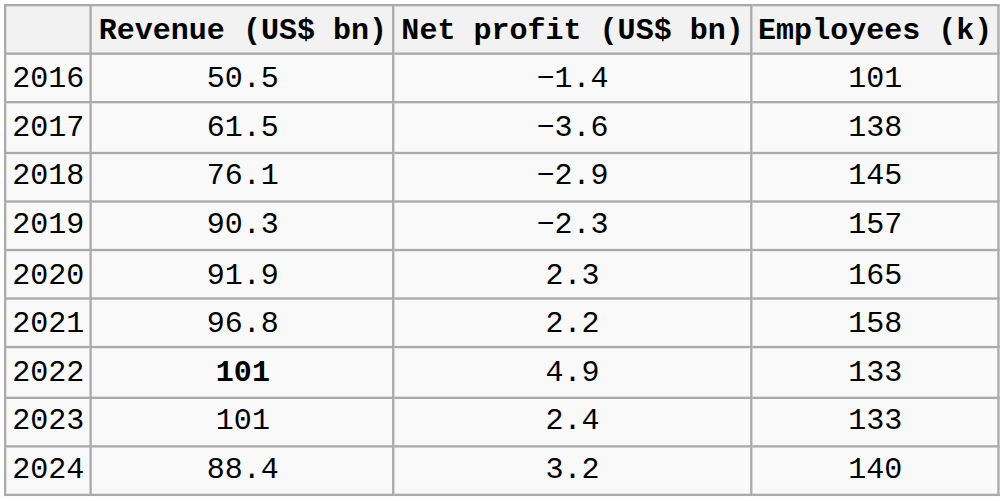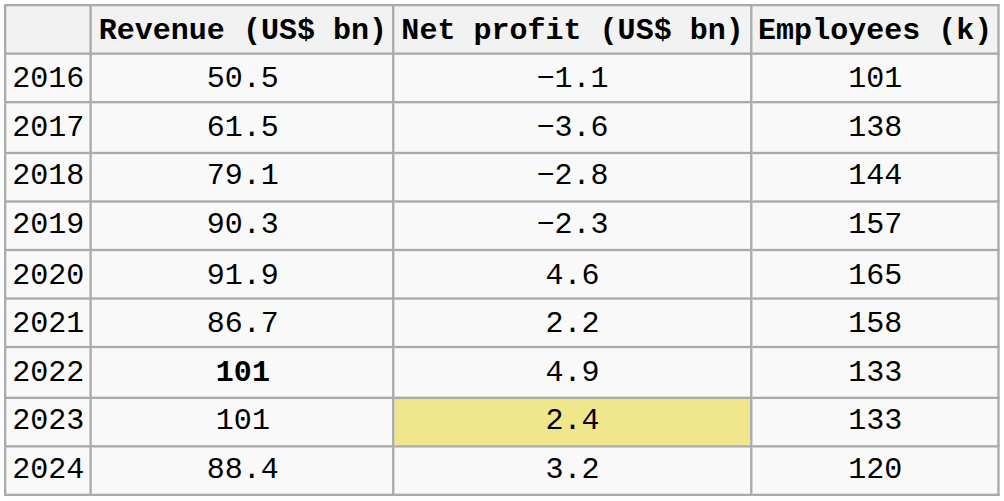2016 | Net profit (US$ bn): −1.4 -> −1.1
2018 | Revenue (US$ bn): 76.1 -> 79.1
2018 | Net profit (US$ bn): −2.9 -> −2.8
2018 | Employees (k): 145 -> 144
2020 | Net profit (US$ bn): 2.3 -> 4.6
2021 | Revenue (US$ bn): 96.8 -> 86.7
2023 | Net profit (US$ bn): no background -> khaki background
2024 | Employees (k): 140 -> 120
